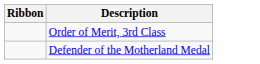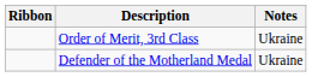+ column: Notes | Ukraine | Ukraine
